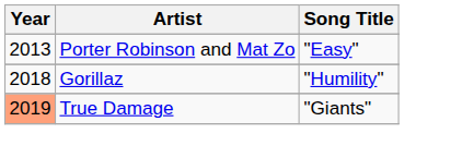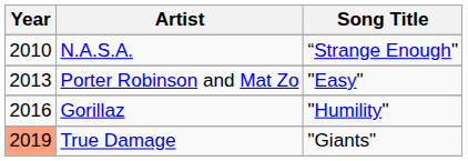+ row: 2010 | N.A.S.A. | “Strange Enough"
Gorillaz | Year: 2018 -> 2016
